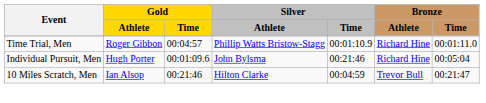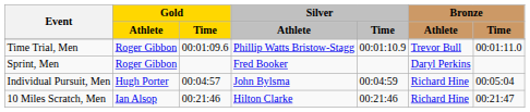Time Trial, Men | Gold / Time: 00:04:57 -> 00:01:09.6
Time Trial, Men | Bronze / Athlete: Richard Hine -> Trevor Bull
+ row: Sprint, Men | Roger Gibbon | Fred Booker | Daryl Perkins
Individual Pursuit, Men | Gold / Time: 00:01:09.6 -> 00:04:57
Individual Pursuit, Men | Silver / Time: 00:21:46 -> 00:04:59
10 Miles Scratch, Men | Silver / Time: 00:04:59 -> 00:21:46
10 Miles Scratch, Men | Bronze / Athlete: Trevor Bull -> Richard Hine
